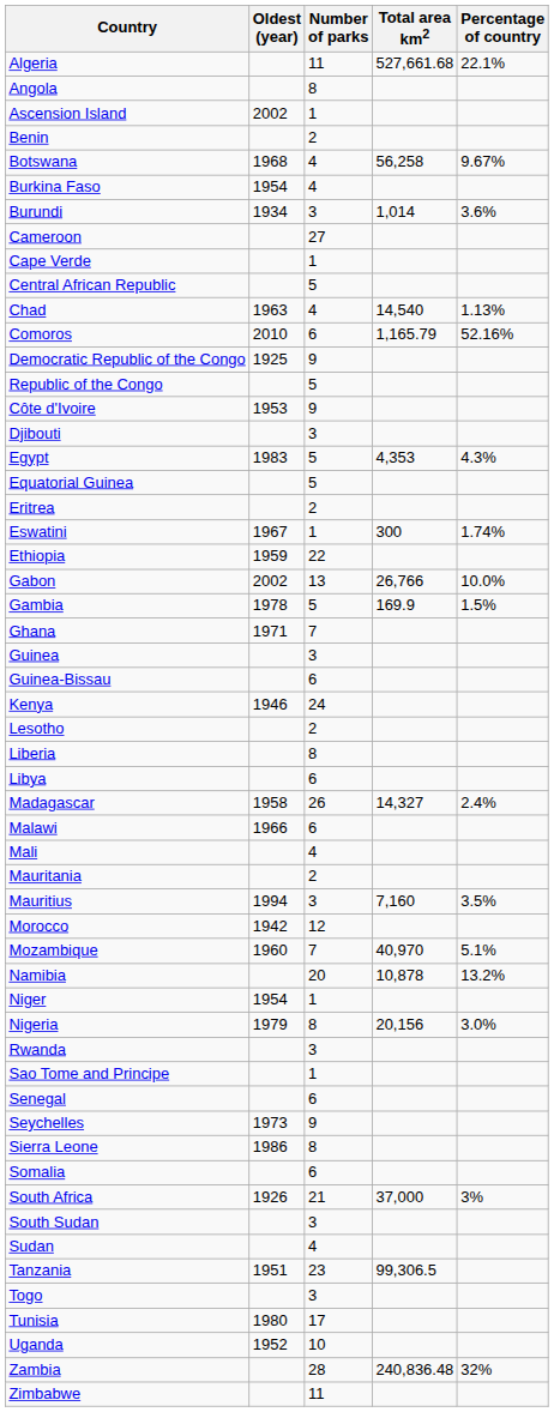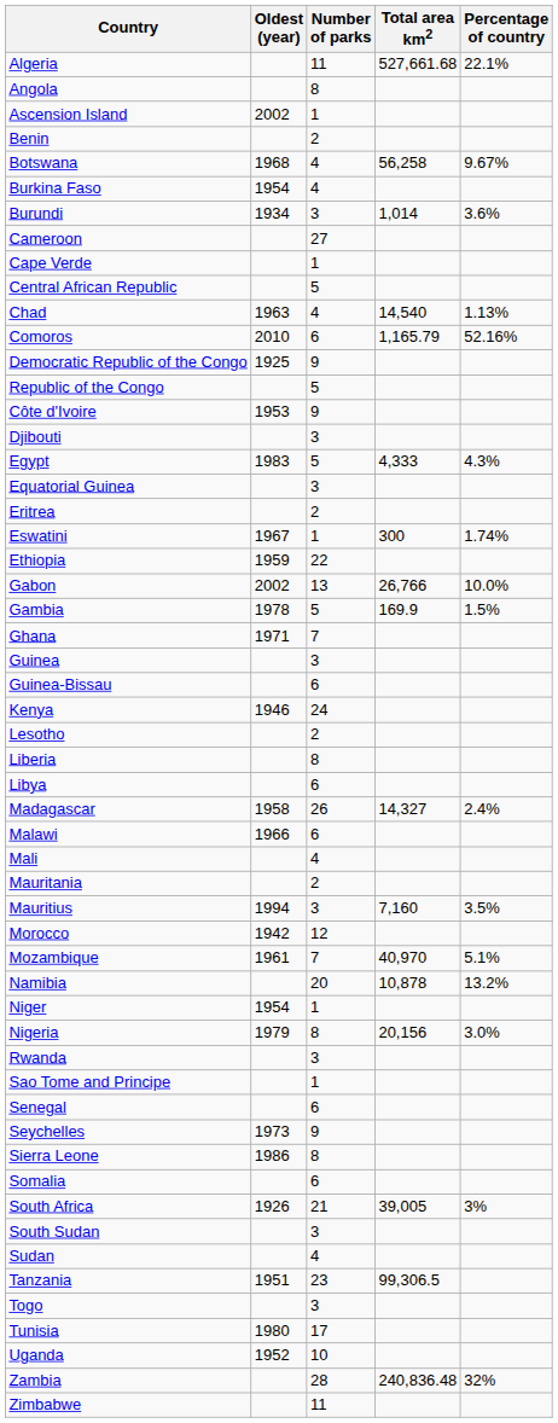Egypt | Total area km2: 4,353 -> 4,333
Equatorial Guinea | Number of parks: 5 -> 3
Mozambique | Oldest (year): 1960 -> 1961
South Africa | Total area km2: 37,000 -> 39,005
